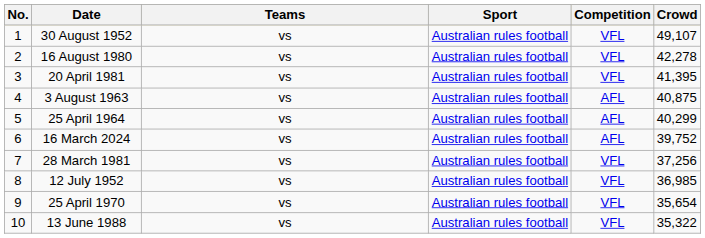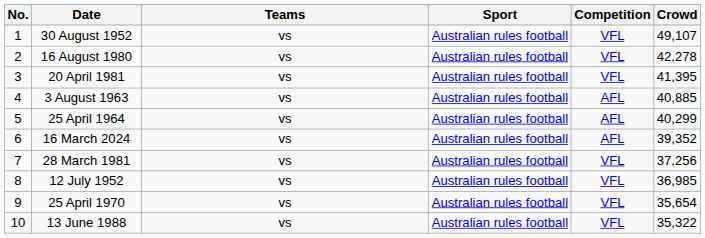3 August 1963 | Crowd: 40,875 -> 40,885
16 March 2024 | Crowd: 39,752 -> 39,352
